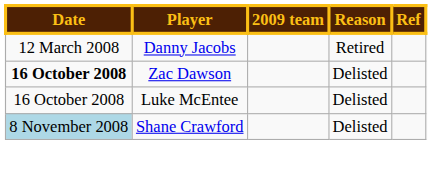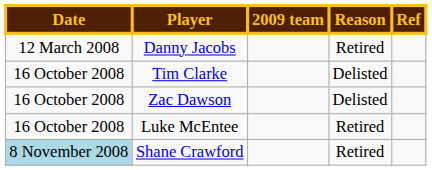+ row: 16 October 2008 | Tim Clarke | Delisted
Zac Dawson | Date: bold -> normal
Luke McEntee | Reason: Delisted -> Retired
Shane Crawford | Reason: Delisted -> Retired
